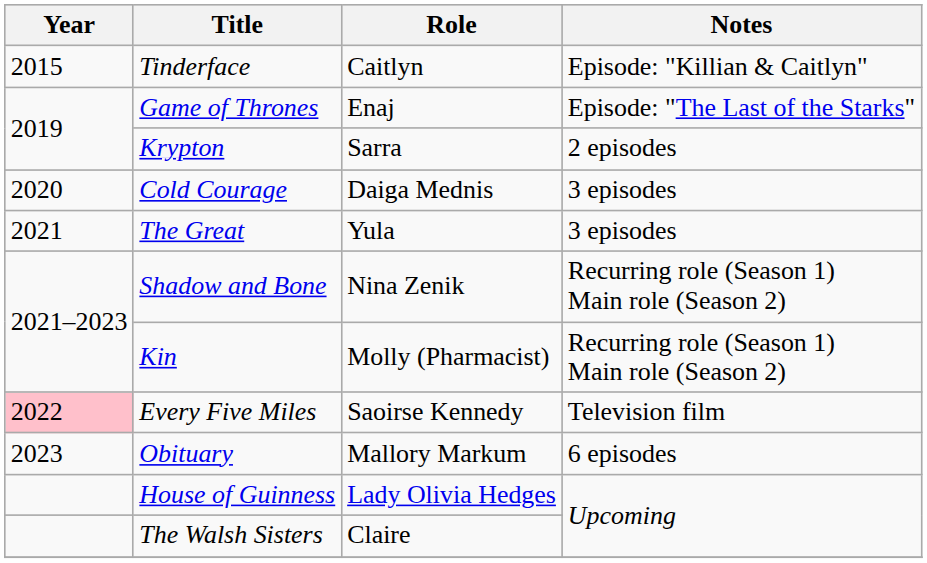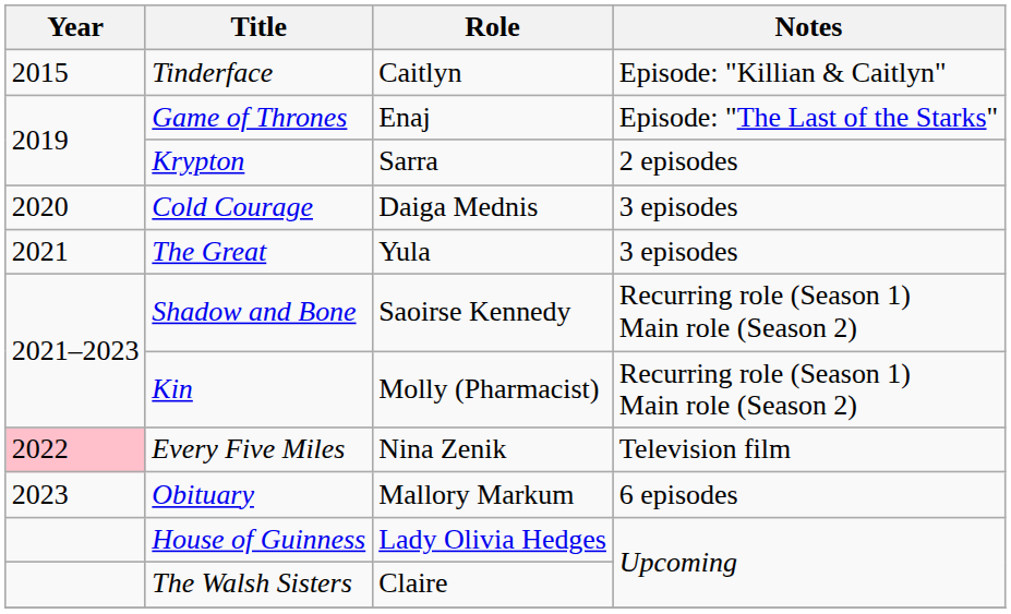Shadow and Bone | Role: Nina Zenik -> Saoirse Kennedy
Every Five Miles | Role: Saoirse Kennedy -> Nina Zenik
